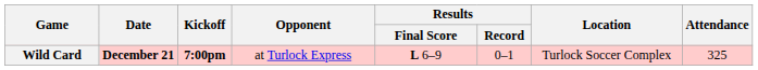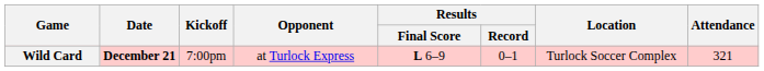Wild Card | Kickoff: bold -> normal
Wild Card | Attendance: 325 -> 321
